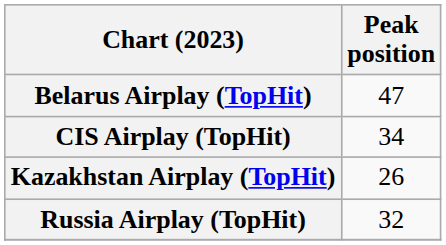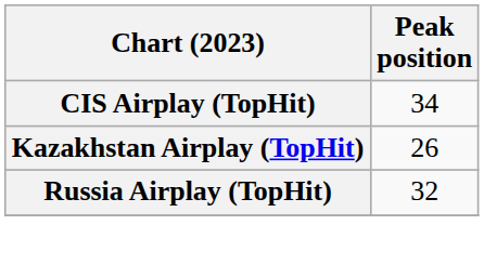- row: Belarus Airplay (TopHit) | 47
